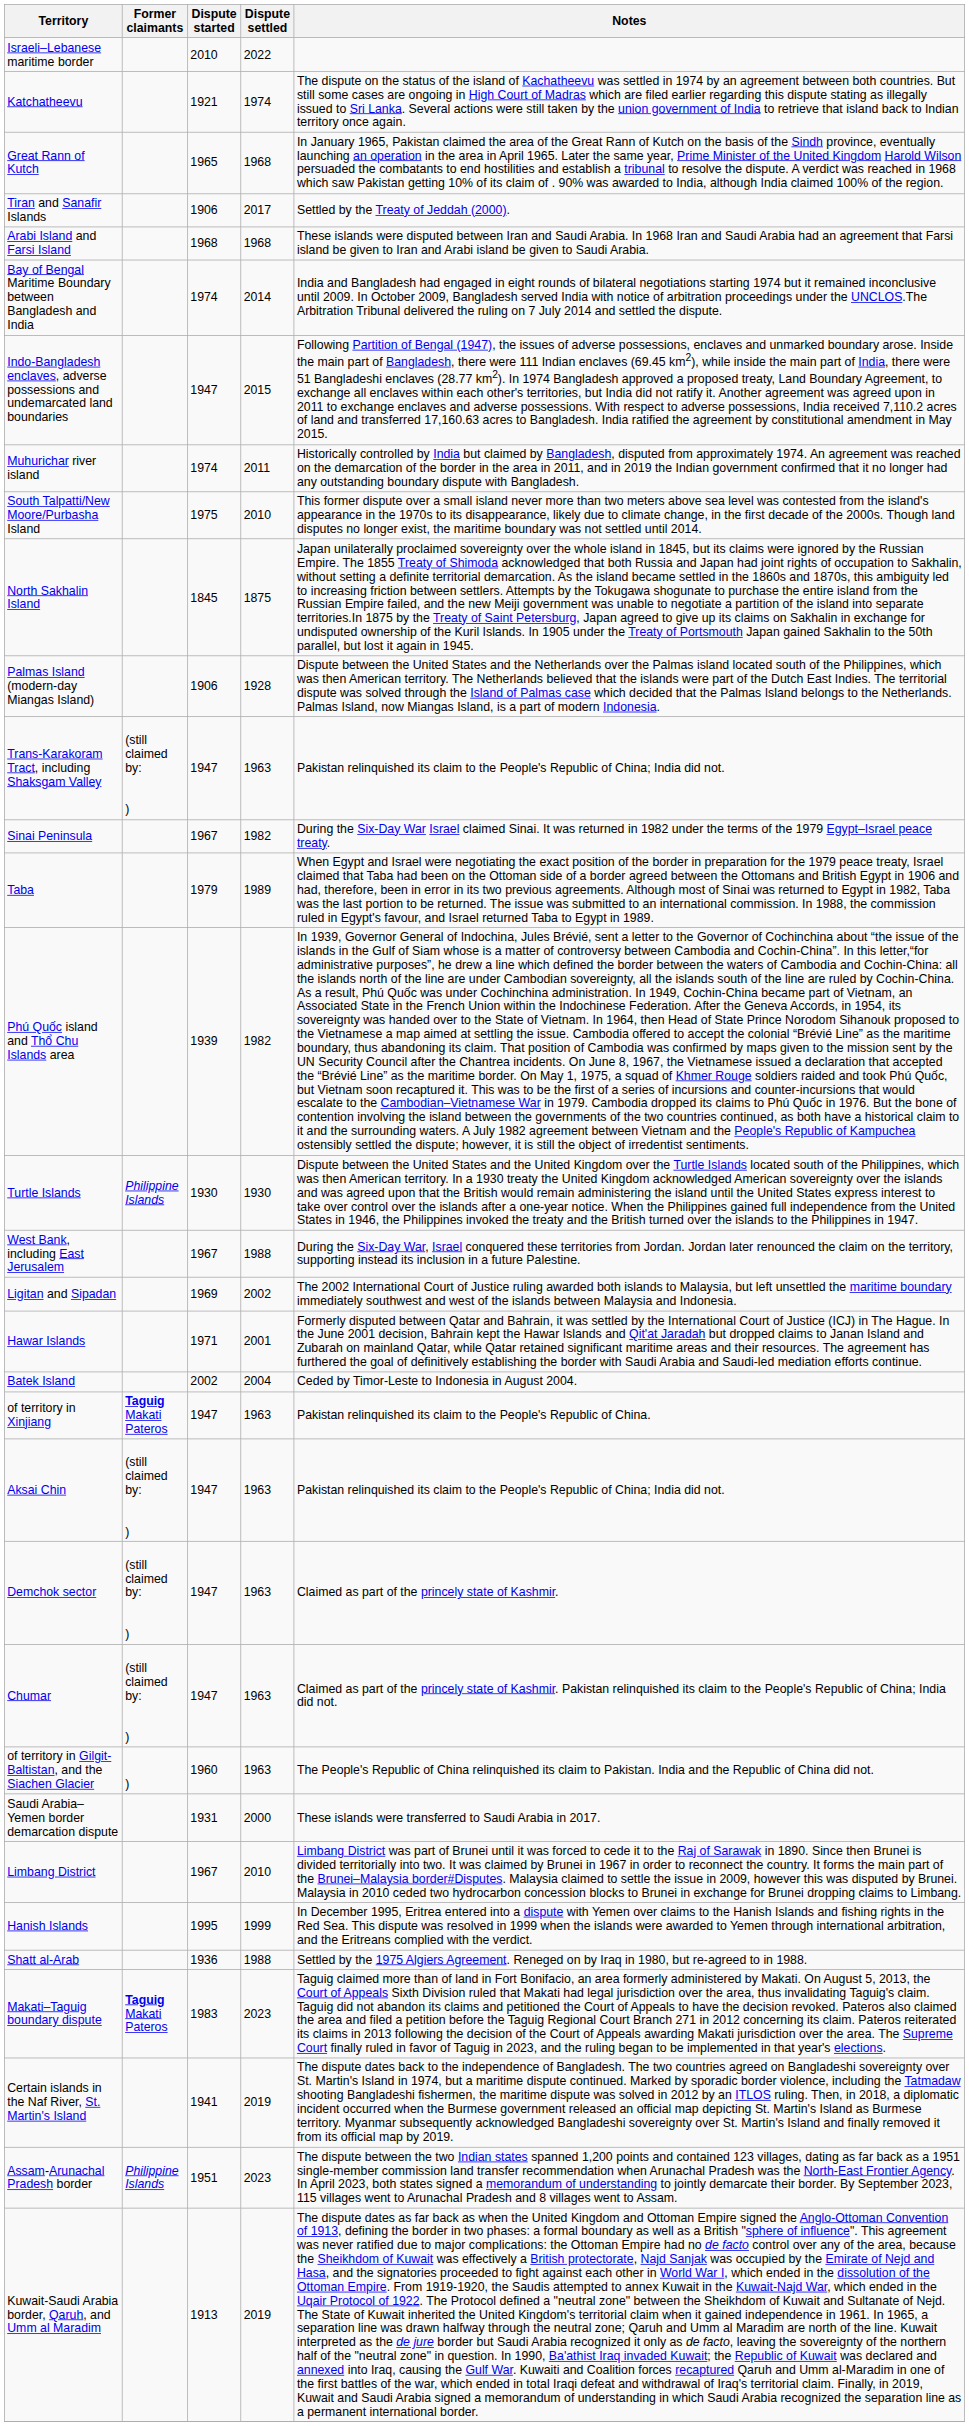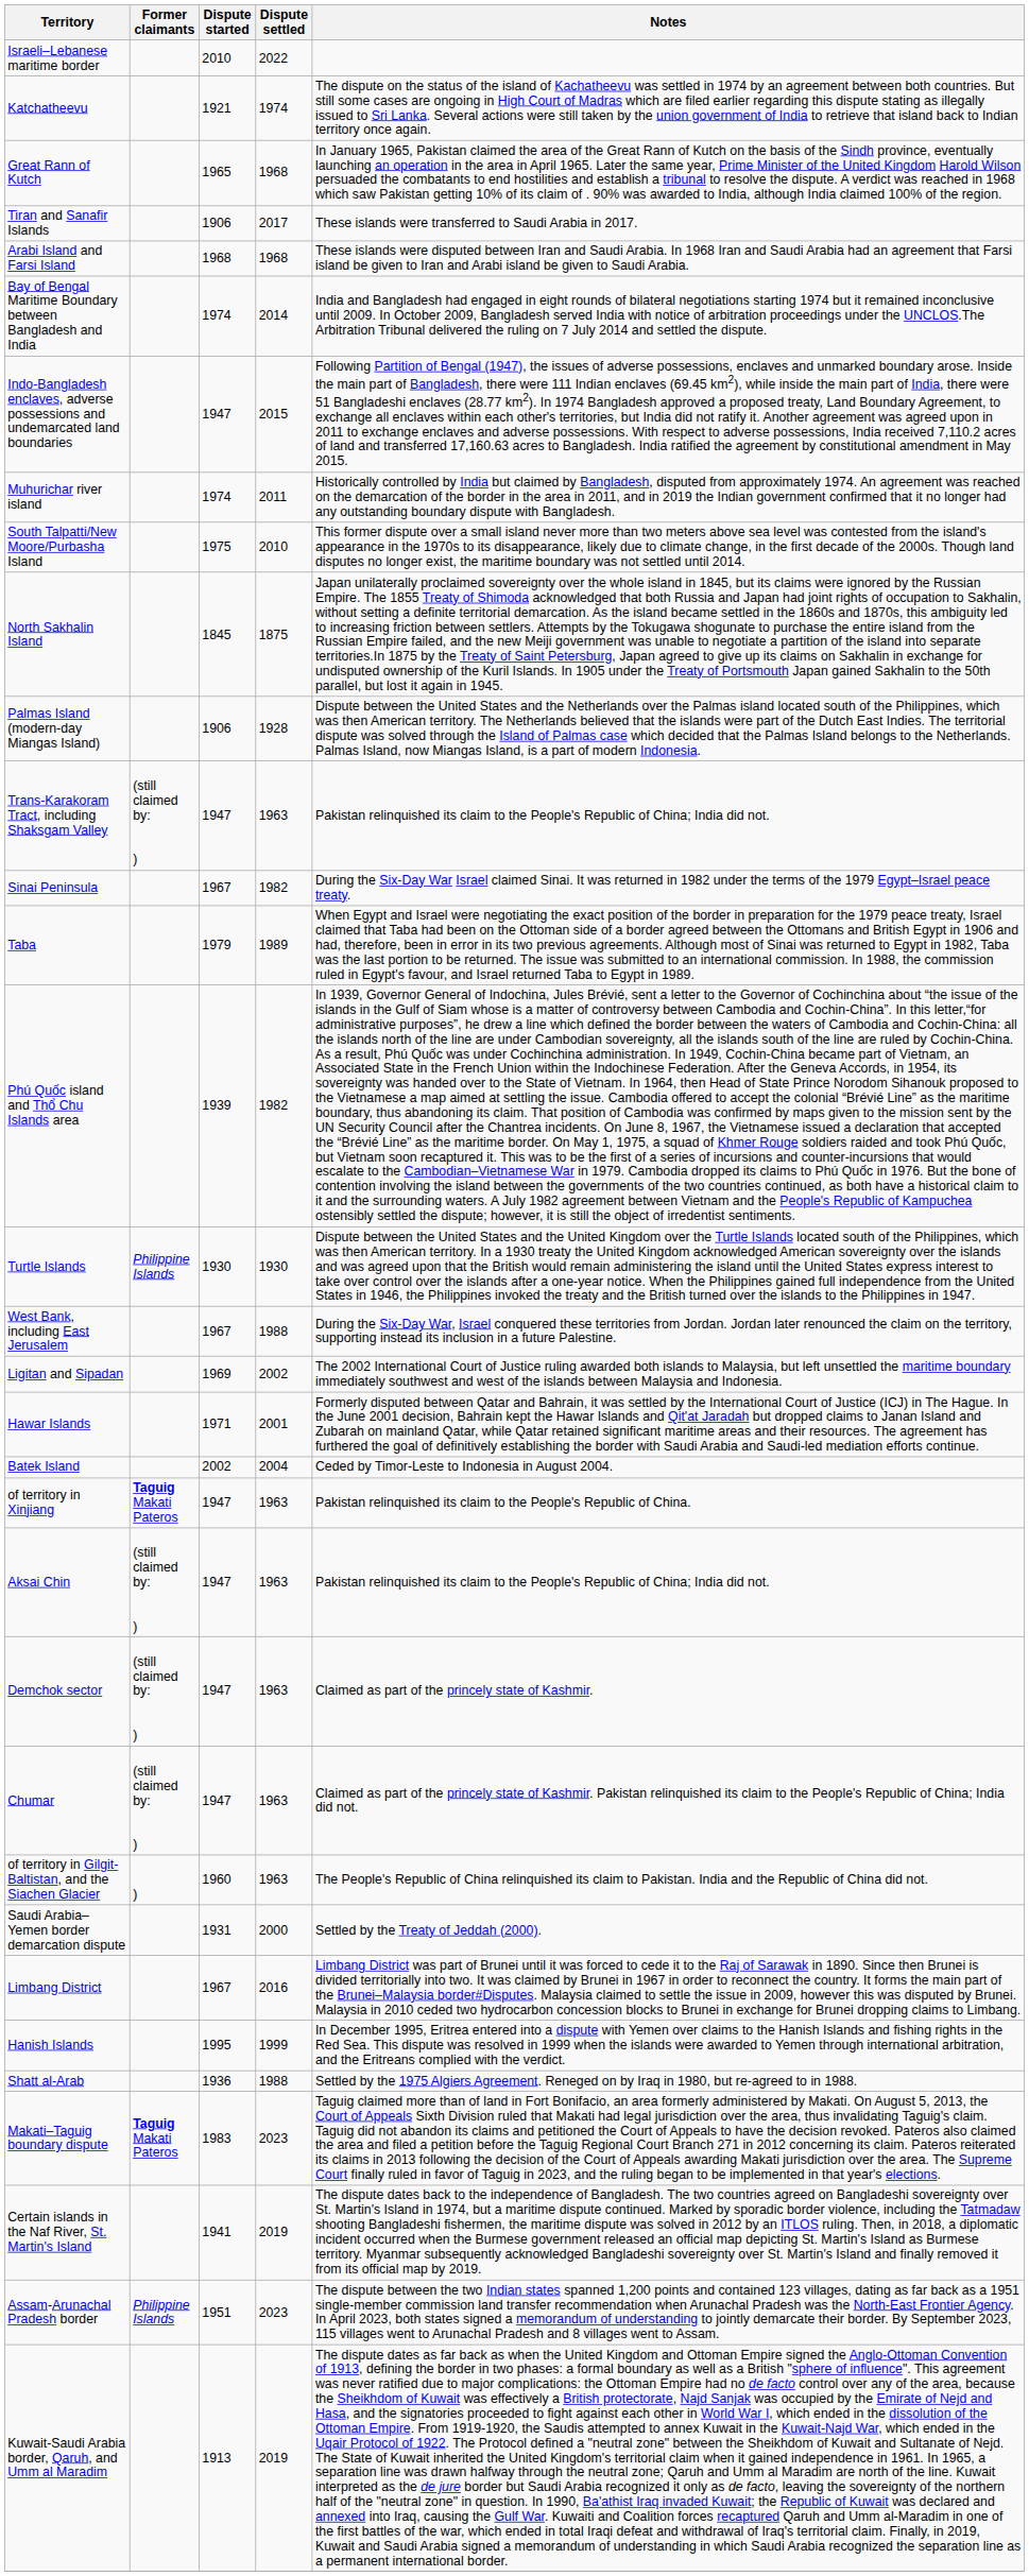Tiran and Sanafir Islands | Notes: Settled by the Treaty of Jeddah (2000). -> These islands were transferred to Saudi Arabia in 2017.
Saudi Arabia–Yemen border demarcation dispute | Notes: These islands were transferred to Saudi Arabia in 2017. -> Settled by the Treaty of Jeddah (2000).
Limbang District | Dispute settled: 2010 -> 2016
